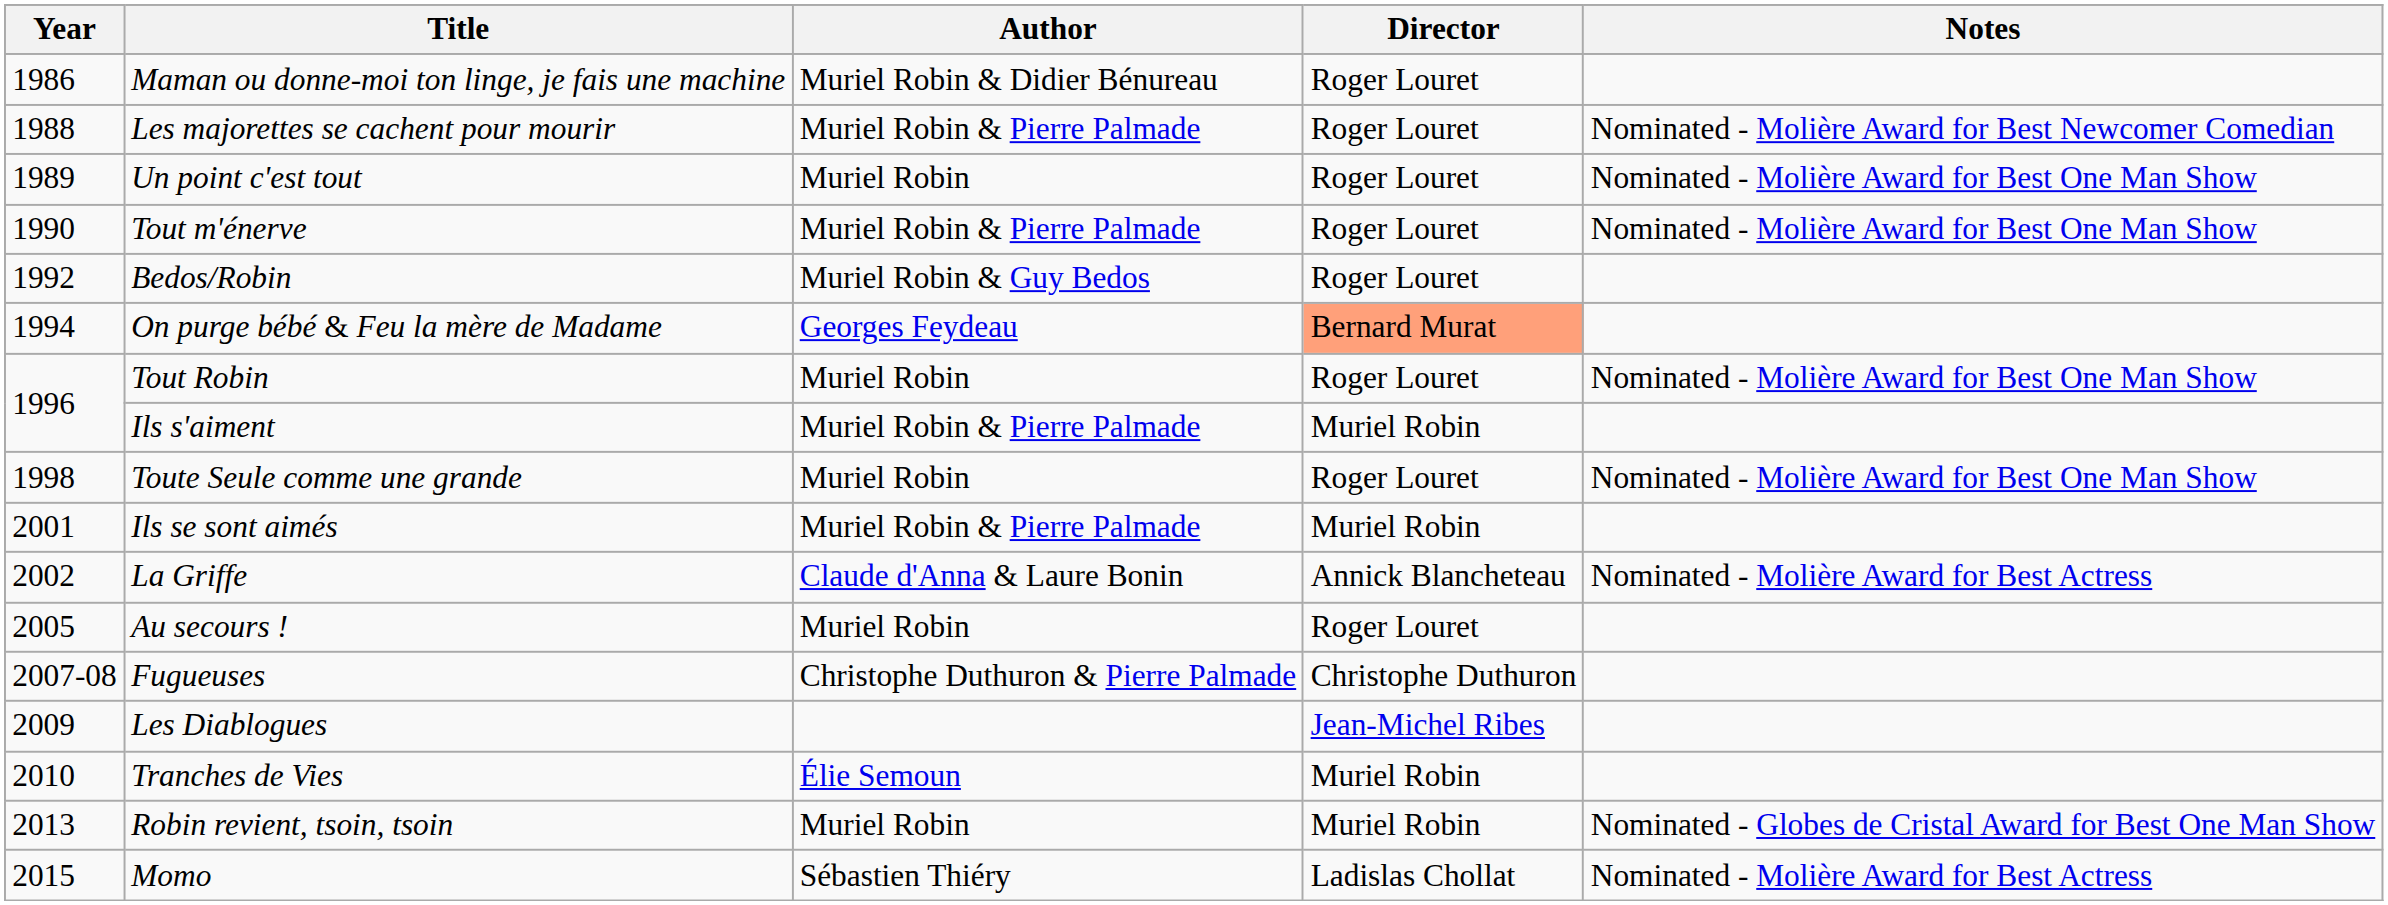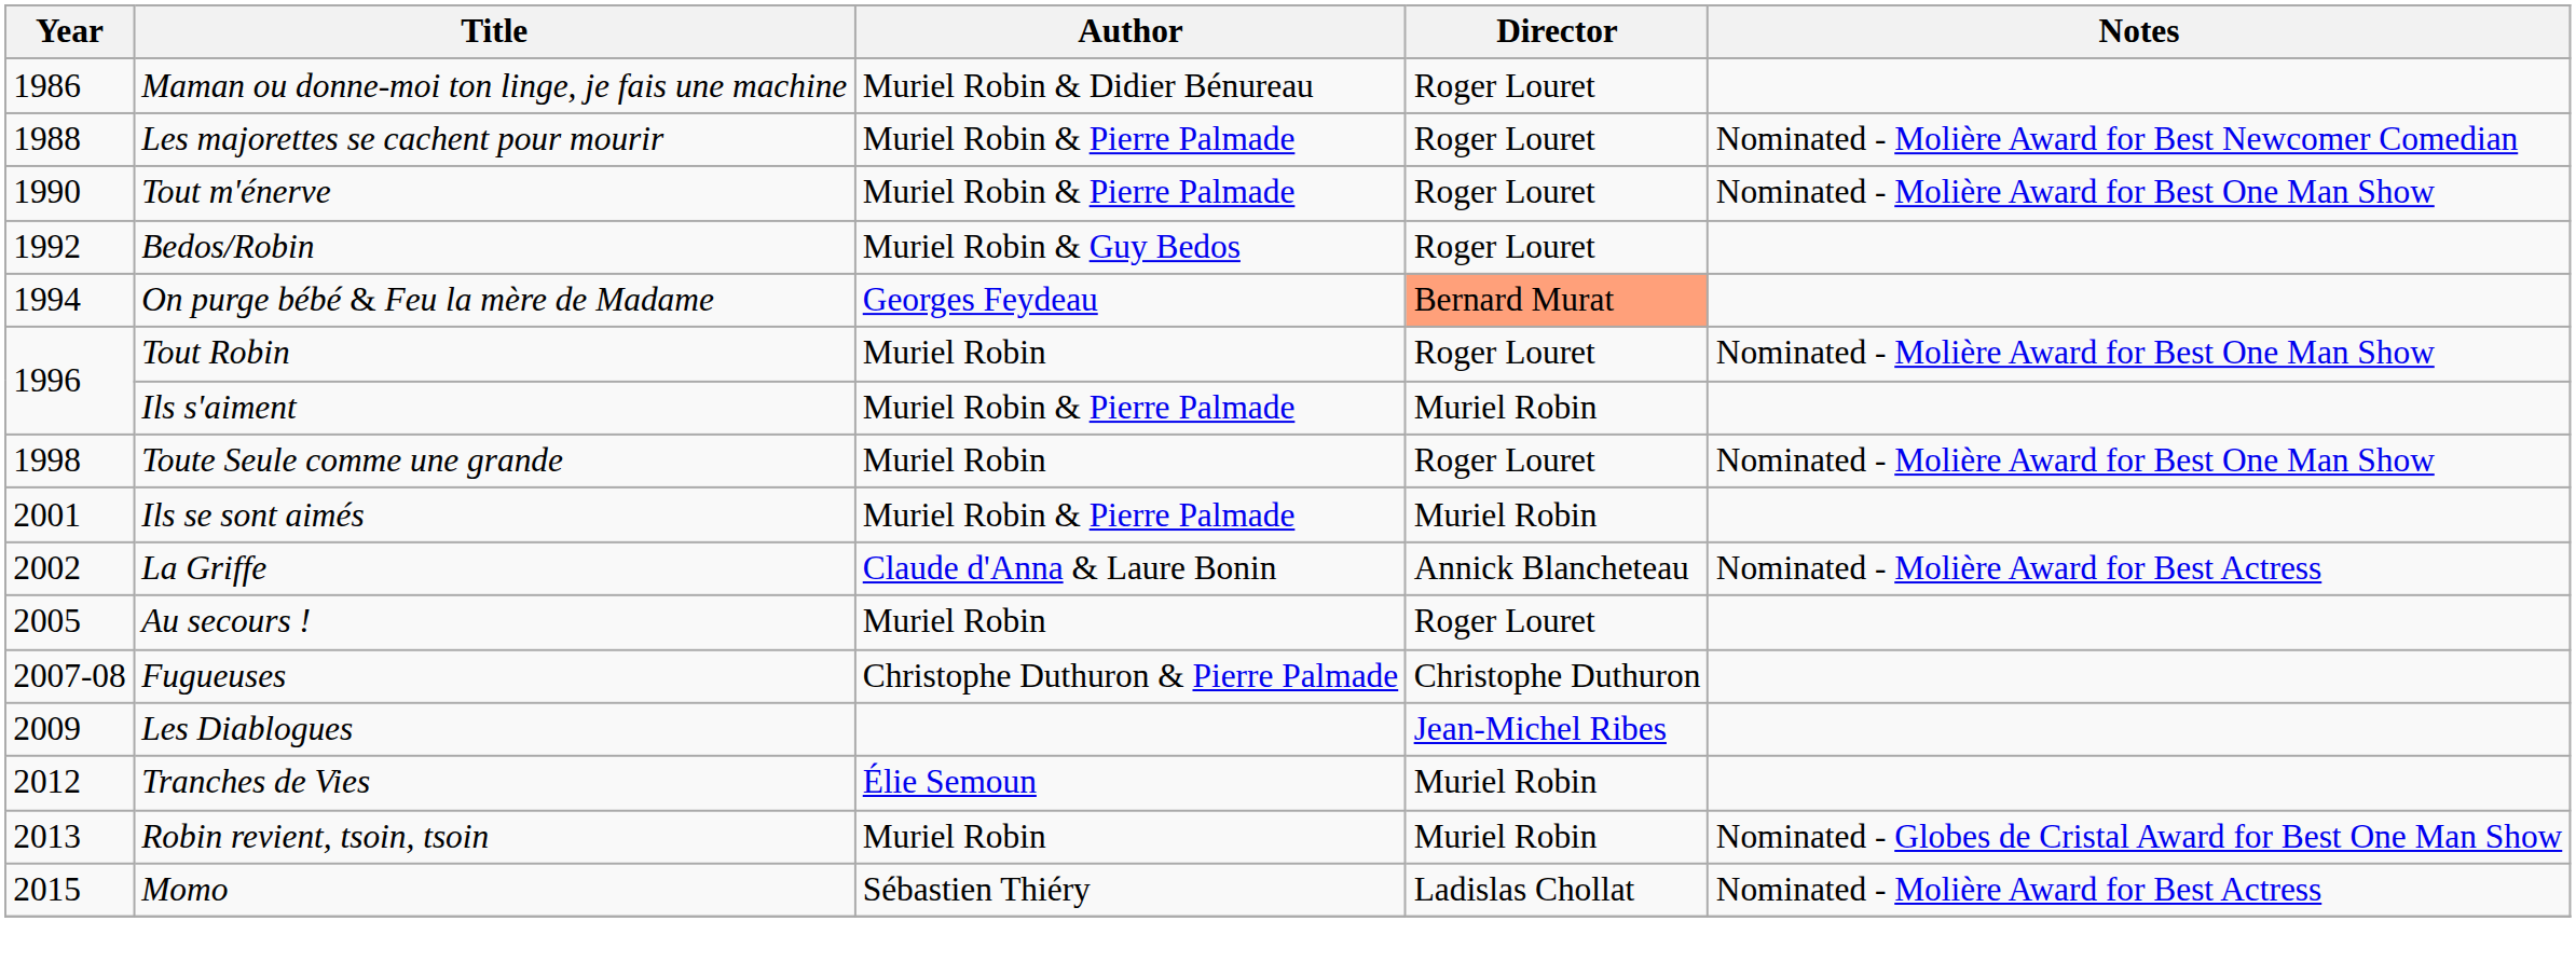- row: 1989 | Un point c'est tout | Muriel Robin | Roger Louret | Nominated - Molière Award for Best One Man Show
Tranches de Vies | Year: 2010 -> 2012
